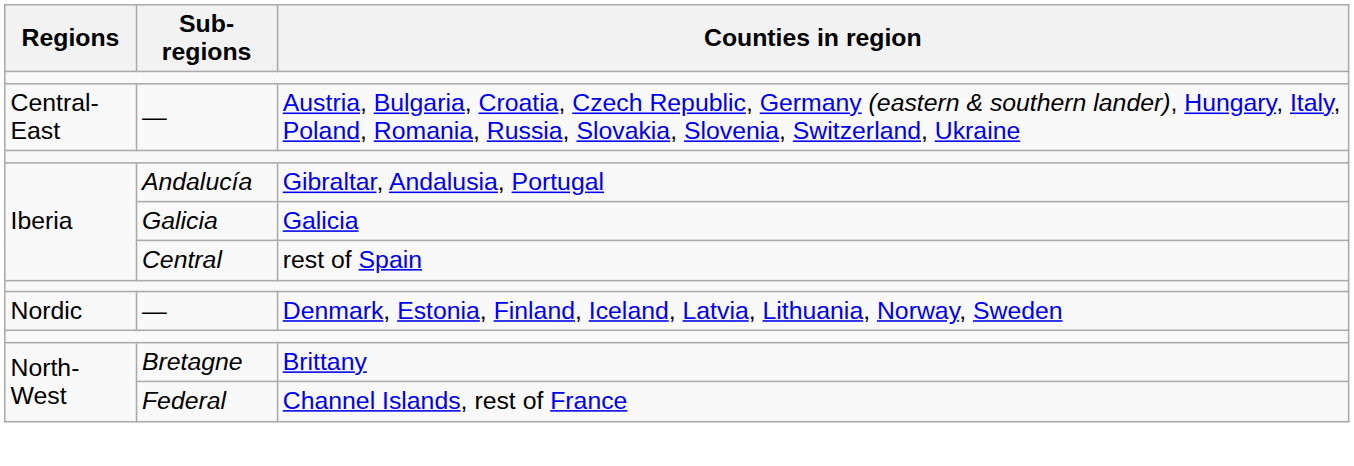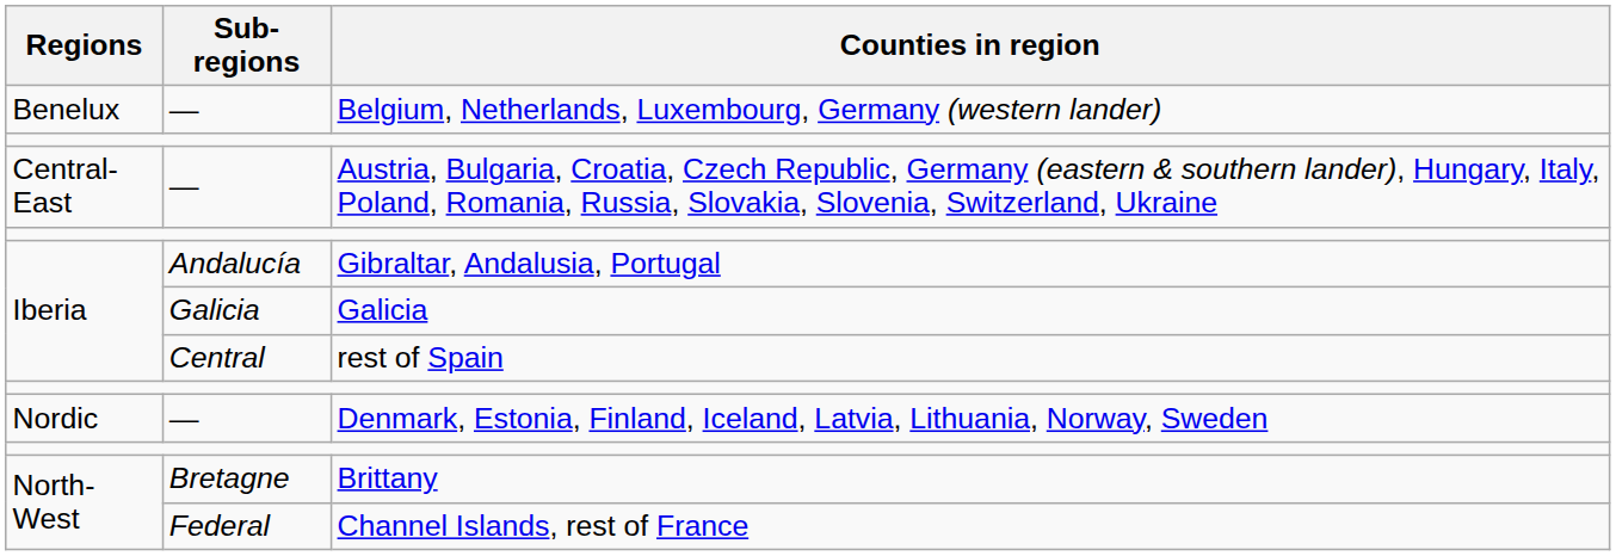+ row: Benelux | — | Belgium, Netherlands, Luxembourg, Germany (western lander)
